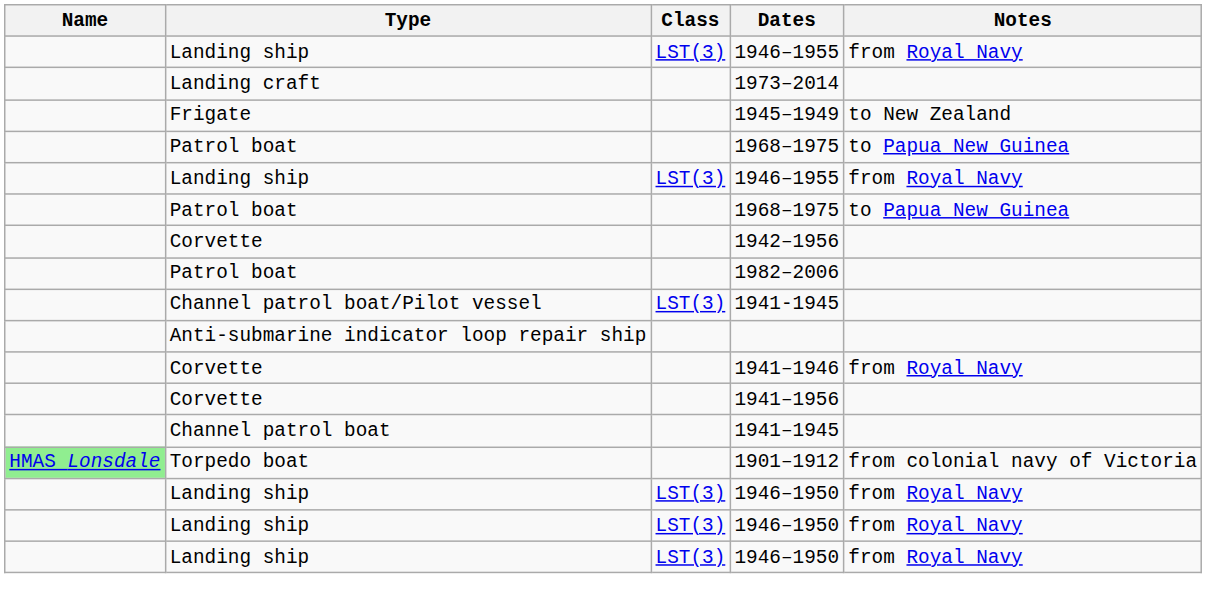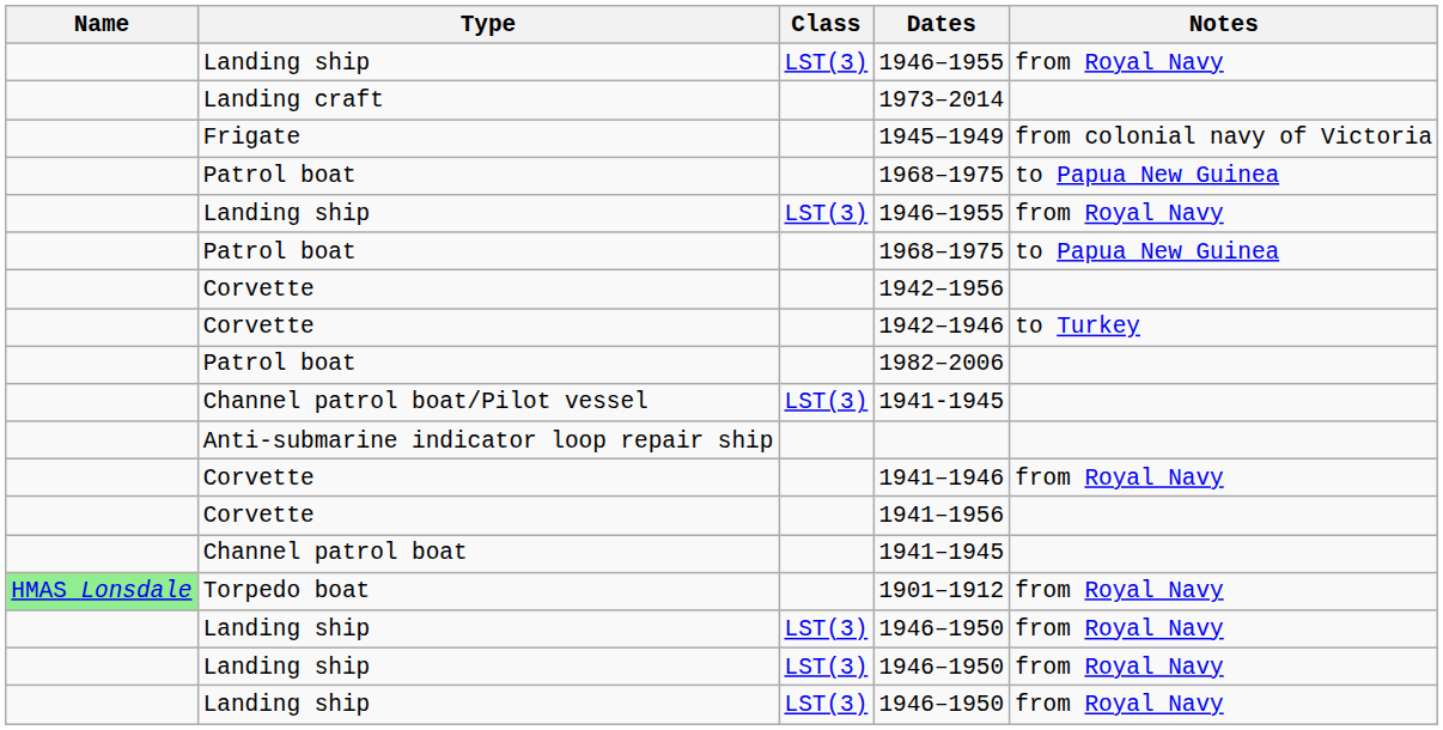1945–1949 | Notes: to New Zealand -> from colonial navy of Victoria
+ row: Corvette | 1942–1946 | to Turkey
1901–1912 | Notes: from colonial navy of Victoria -> from Royal Navy
